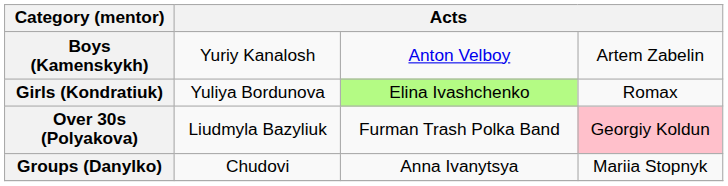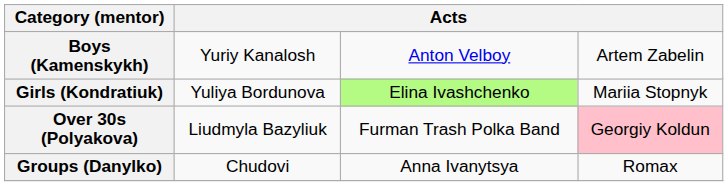Girls (Kondratiuk) | column 4: Romax -> Mariia Stopnyk
Groups (Danylko) | column 4: Mariia Stopnyk -> Romax
